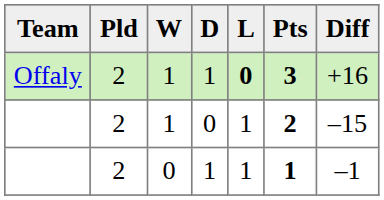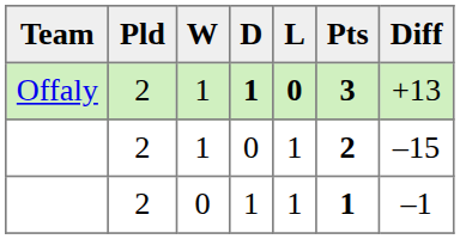Offaly | D: normal -> bold
Offaly | Diff: +16 -> +13
